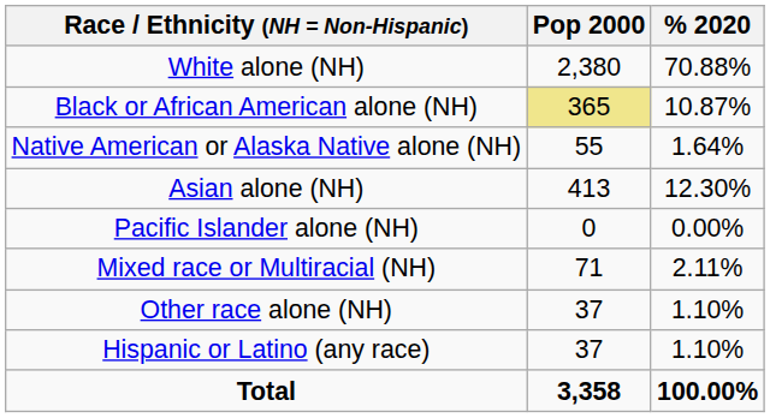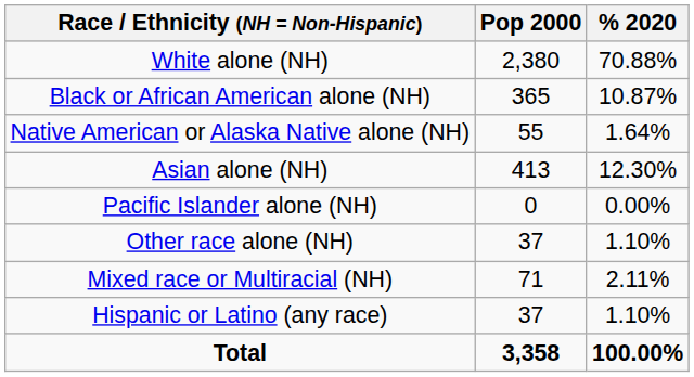Black or African American alone (NH) | Pop 2000: khaki background -> no background
rows swapped: Other race alone (NH) <-> Mixed race or Multiracial (NH)
